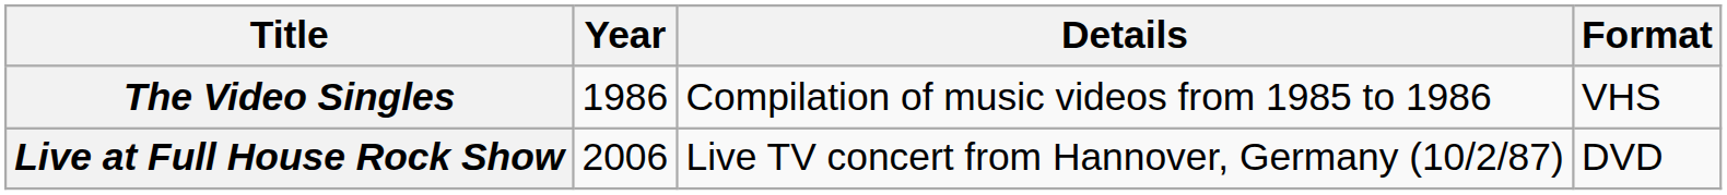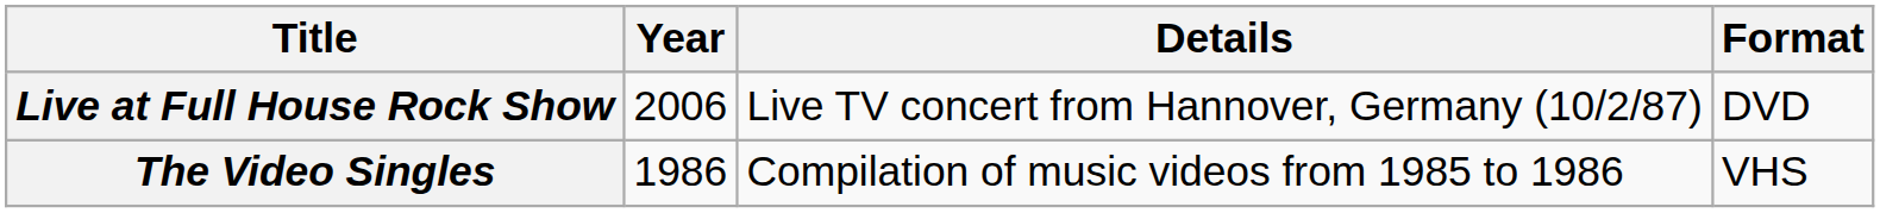rows swapped: The Video Singles <-> Live at Full House Rock Show
